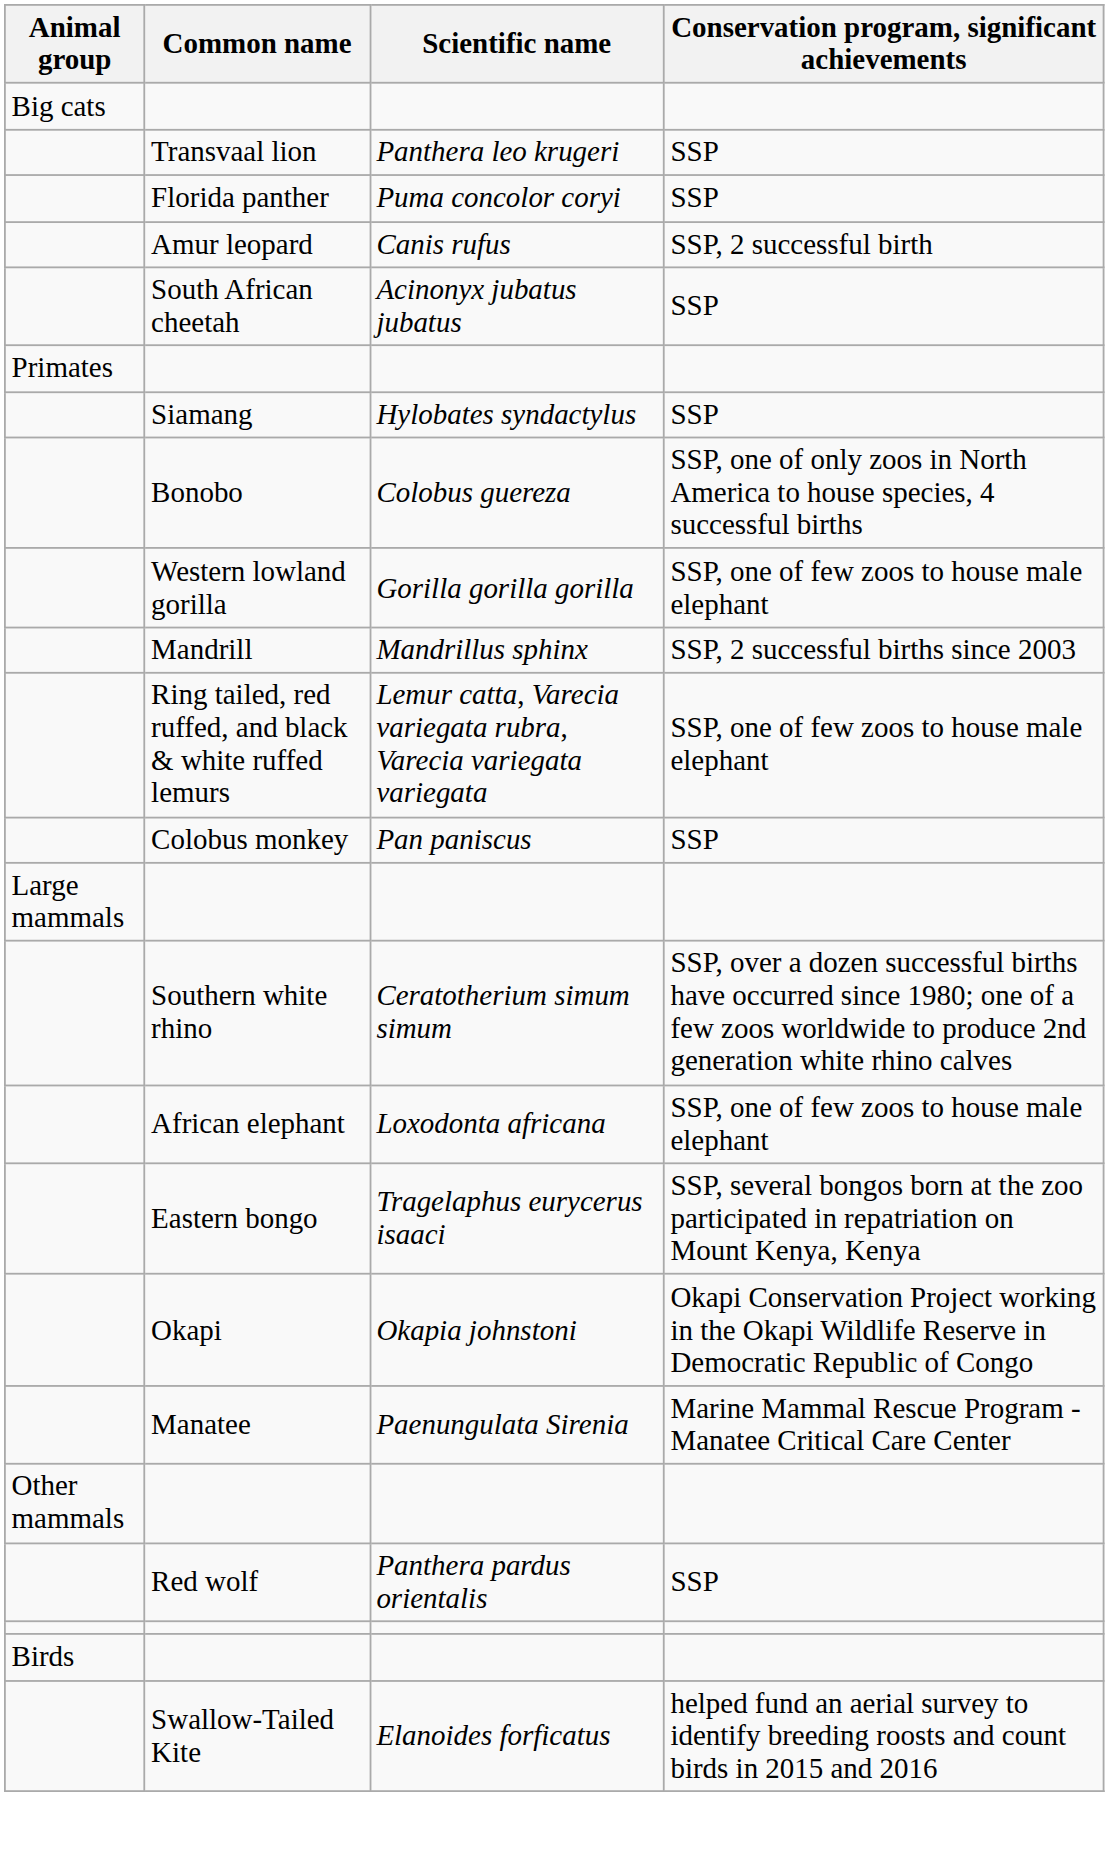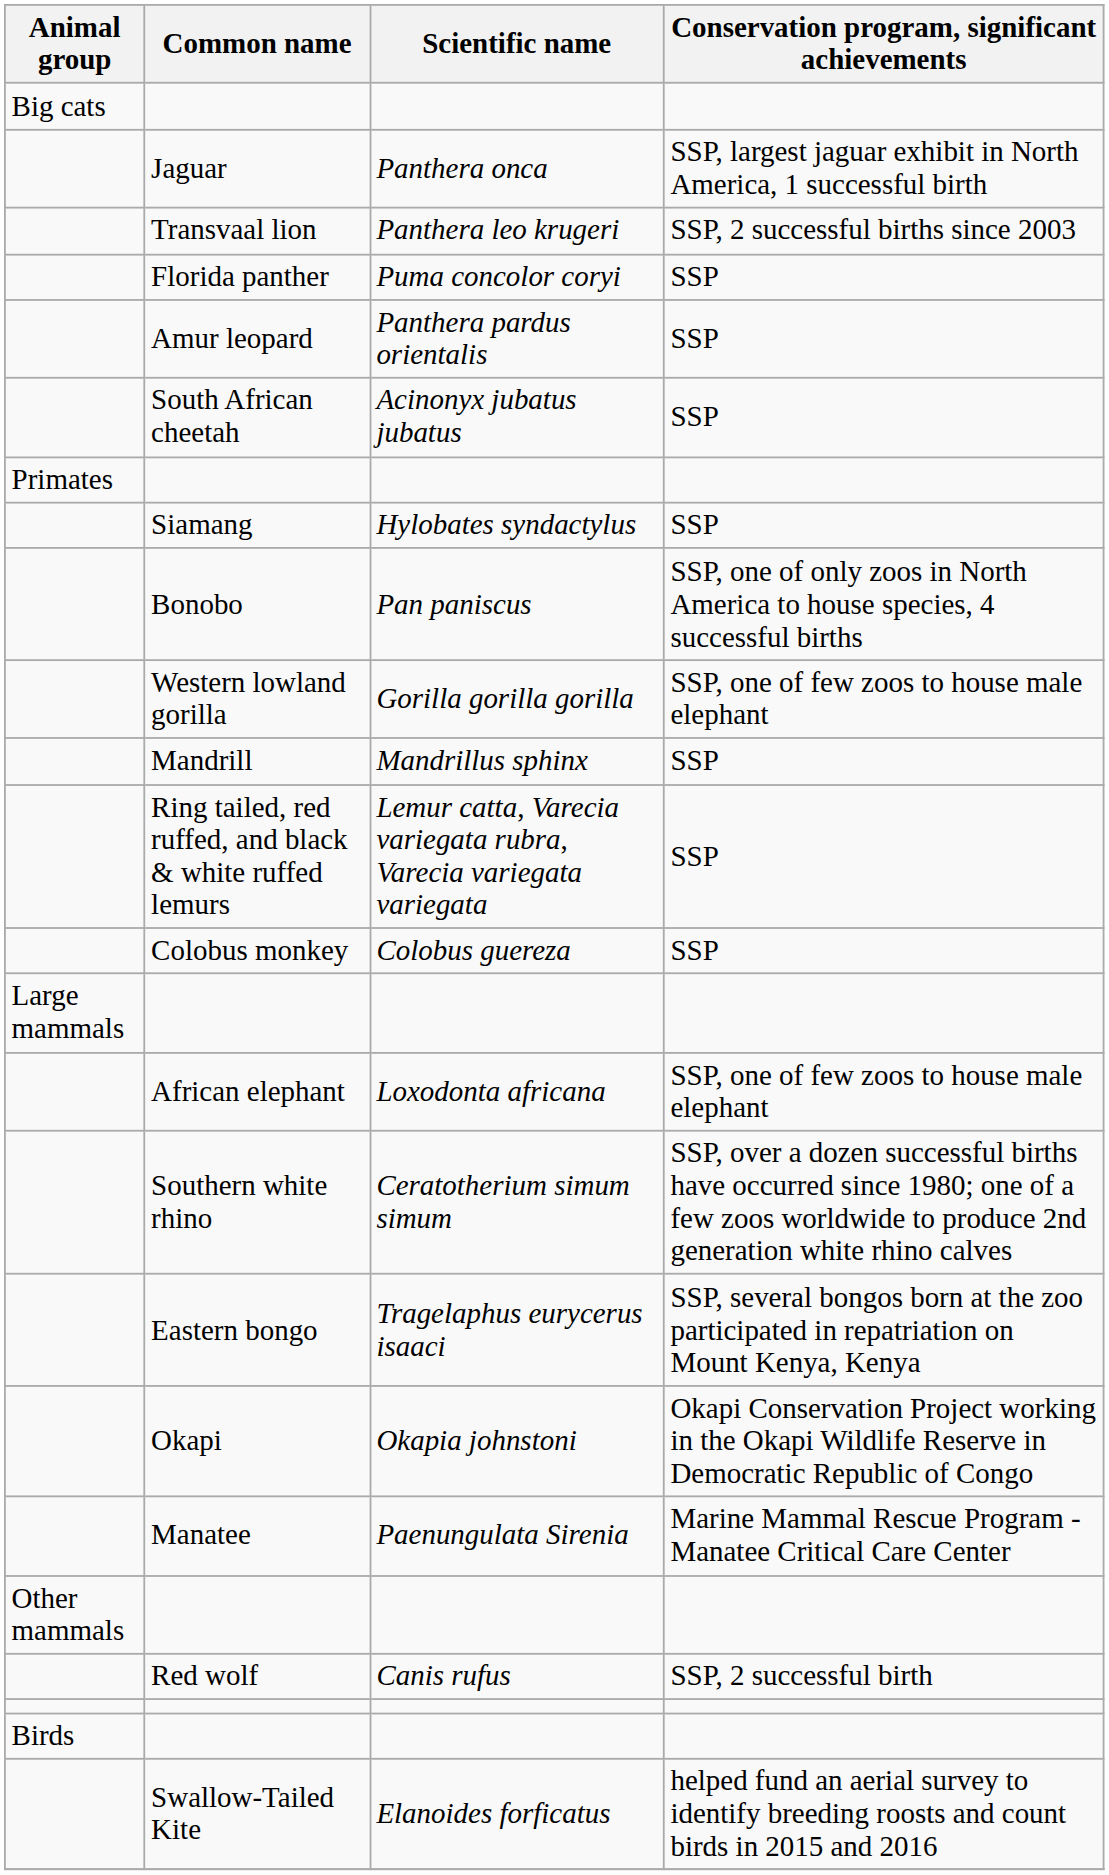+ row: Jaguar | Panthera onca | SSP, largest jaguar exhibit in North America, 1 successful birth
Transvaal lion | Conservation program, significant achievements: SSP -> SSP, 2 successful births since 2003
Amur leopard | Scientific name: Canis rufus -> Panthera pardus orientalis
Amur leopard | Conservation program, significant achievements: SSP, 2 successful birth -> SSP
Bonobo | Scientific name: Colobus guereza -> Pan paniscus
Mandrill | Conservation program, significant achievements: SSP, 2 successful births since 2003 -> SSP
Ring tailed, red ruffed, and black & white ruffed lemurs | Conservation program, significant achievements: SSP, one of few zoos to house male elephant -> SSP
Colobus monkey | Scientific name: Pan paniscus -> Colobus guereza
rows swapped: African elephant <-> Southern white rhino
Red wolf | Scientific name: Panthera pardus orientalis -> Canis rufus
Red wolf | Conservation program, significant achievements: SSP -> SSP, 2 successful birth
